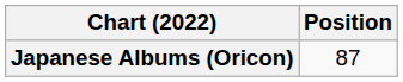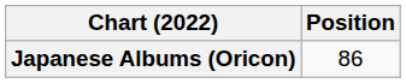Japanese Albums (Oricon) | Position: 87 -> 86
